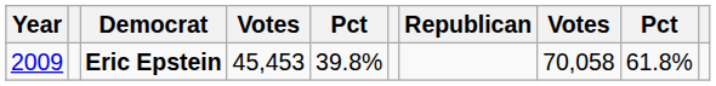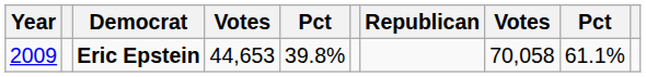Eric Epstein | column 4: 45,453 -> 44,653
Eric Epstein | column 9: 61.8% -> 61.1%
